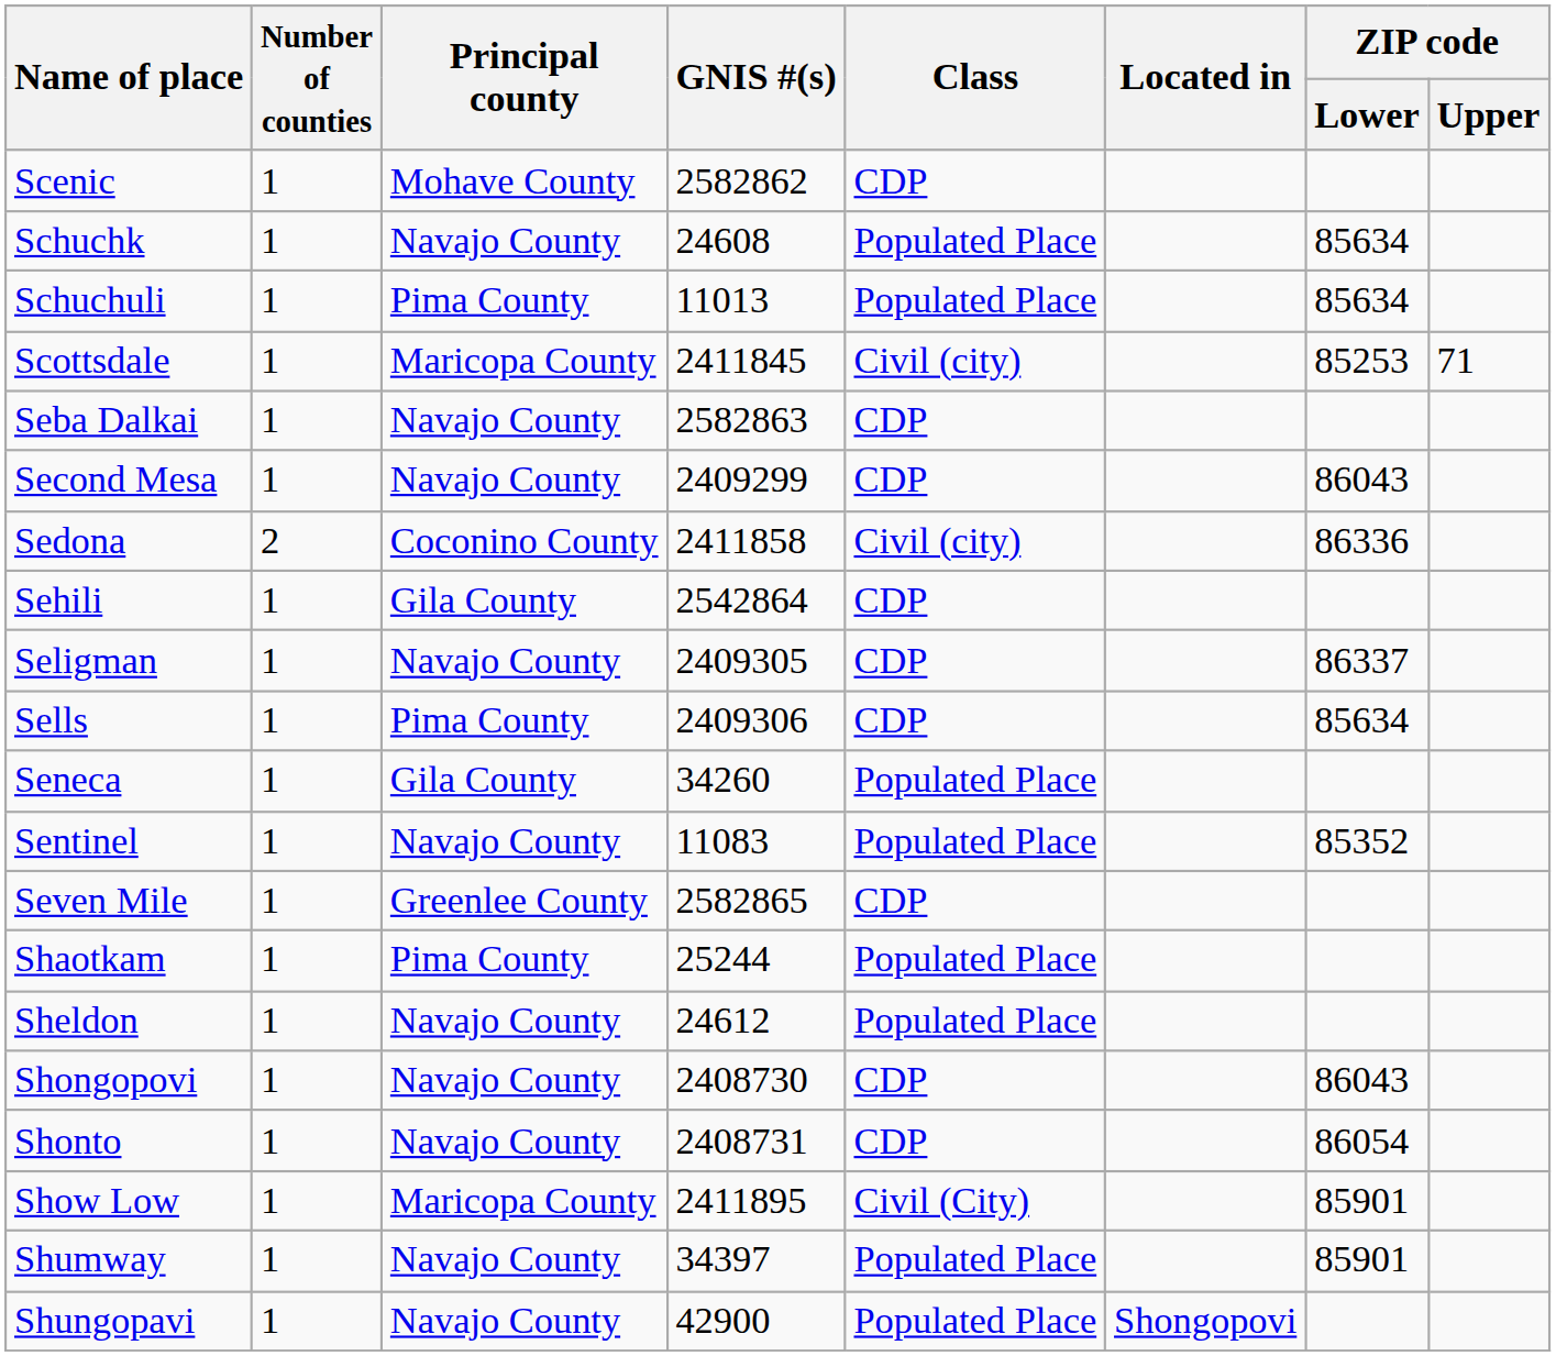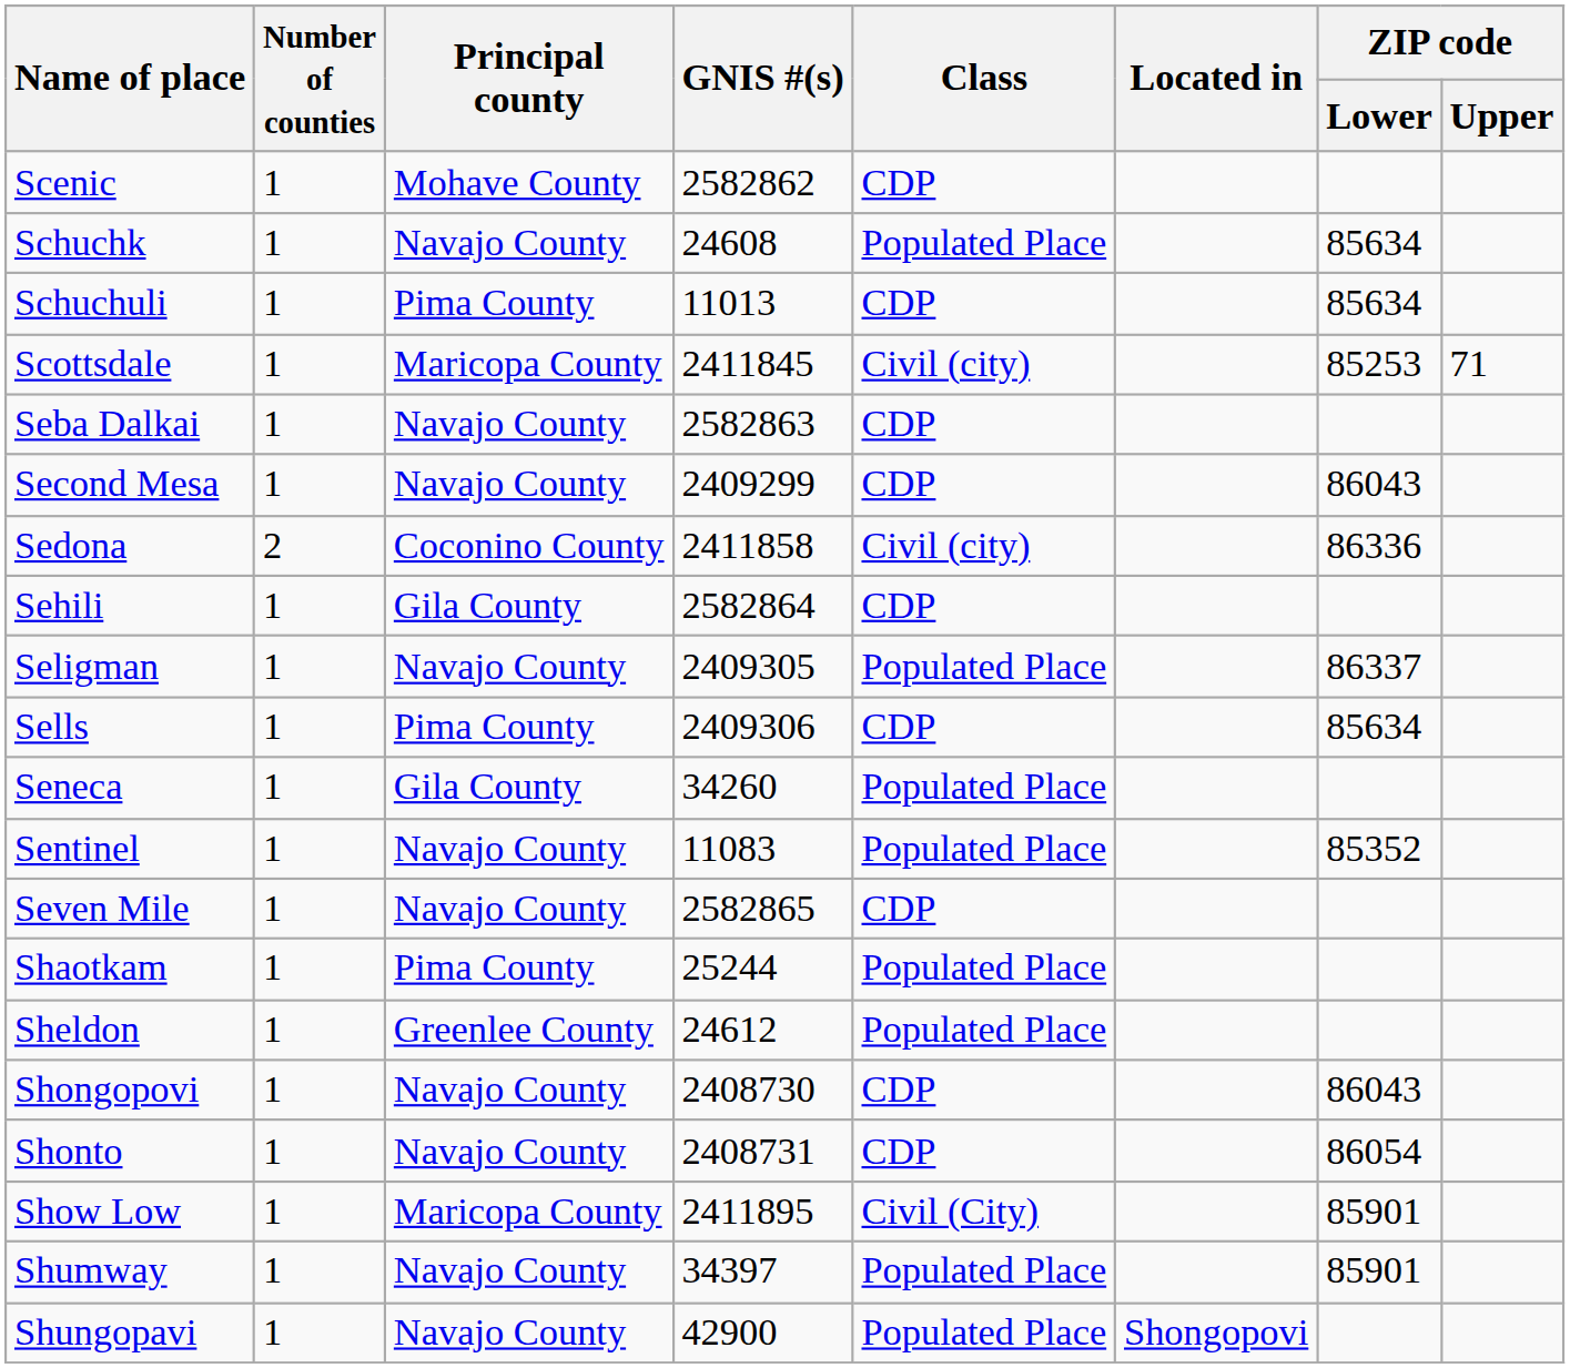Schuchuli | Class: Populated Place -> CDP
Sehili | GNIS #(s): 2542864 -> 2582864
Seligman | Class: CDP -> Populated Place
Seven Mile | Principal county: Greenlee County -> Navajo County
Sheldon | Principal county: Navajo County -> Greenlee County
